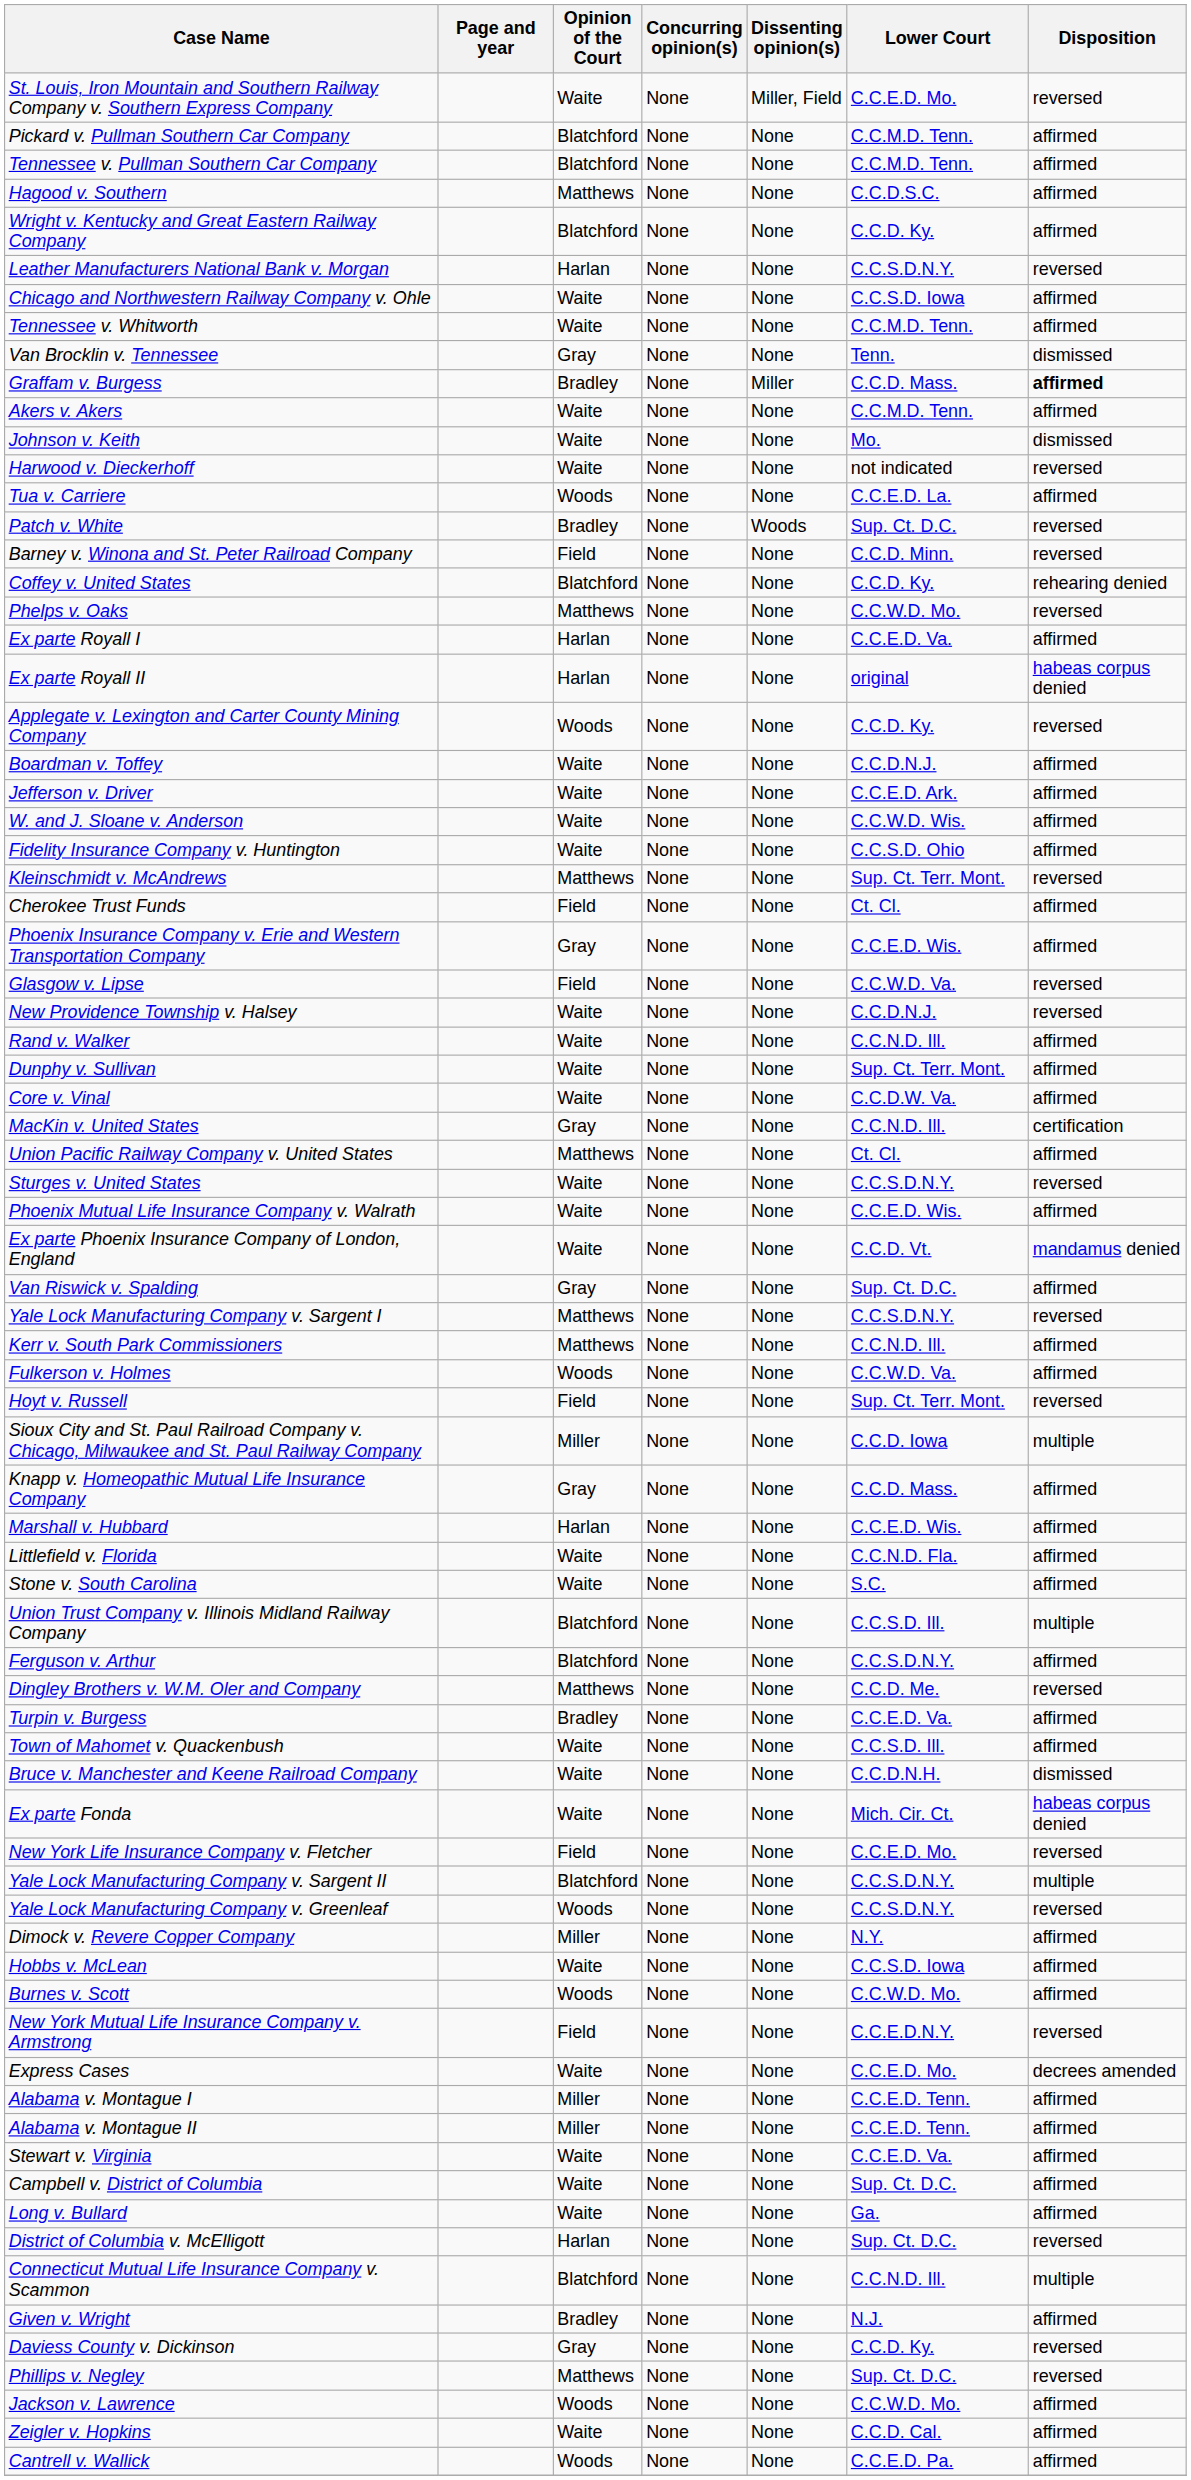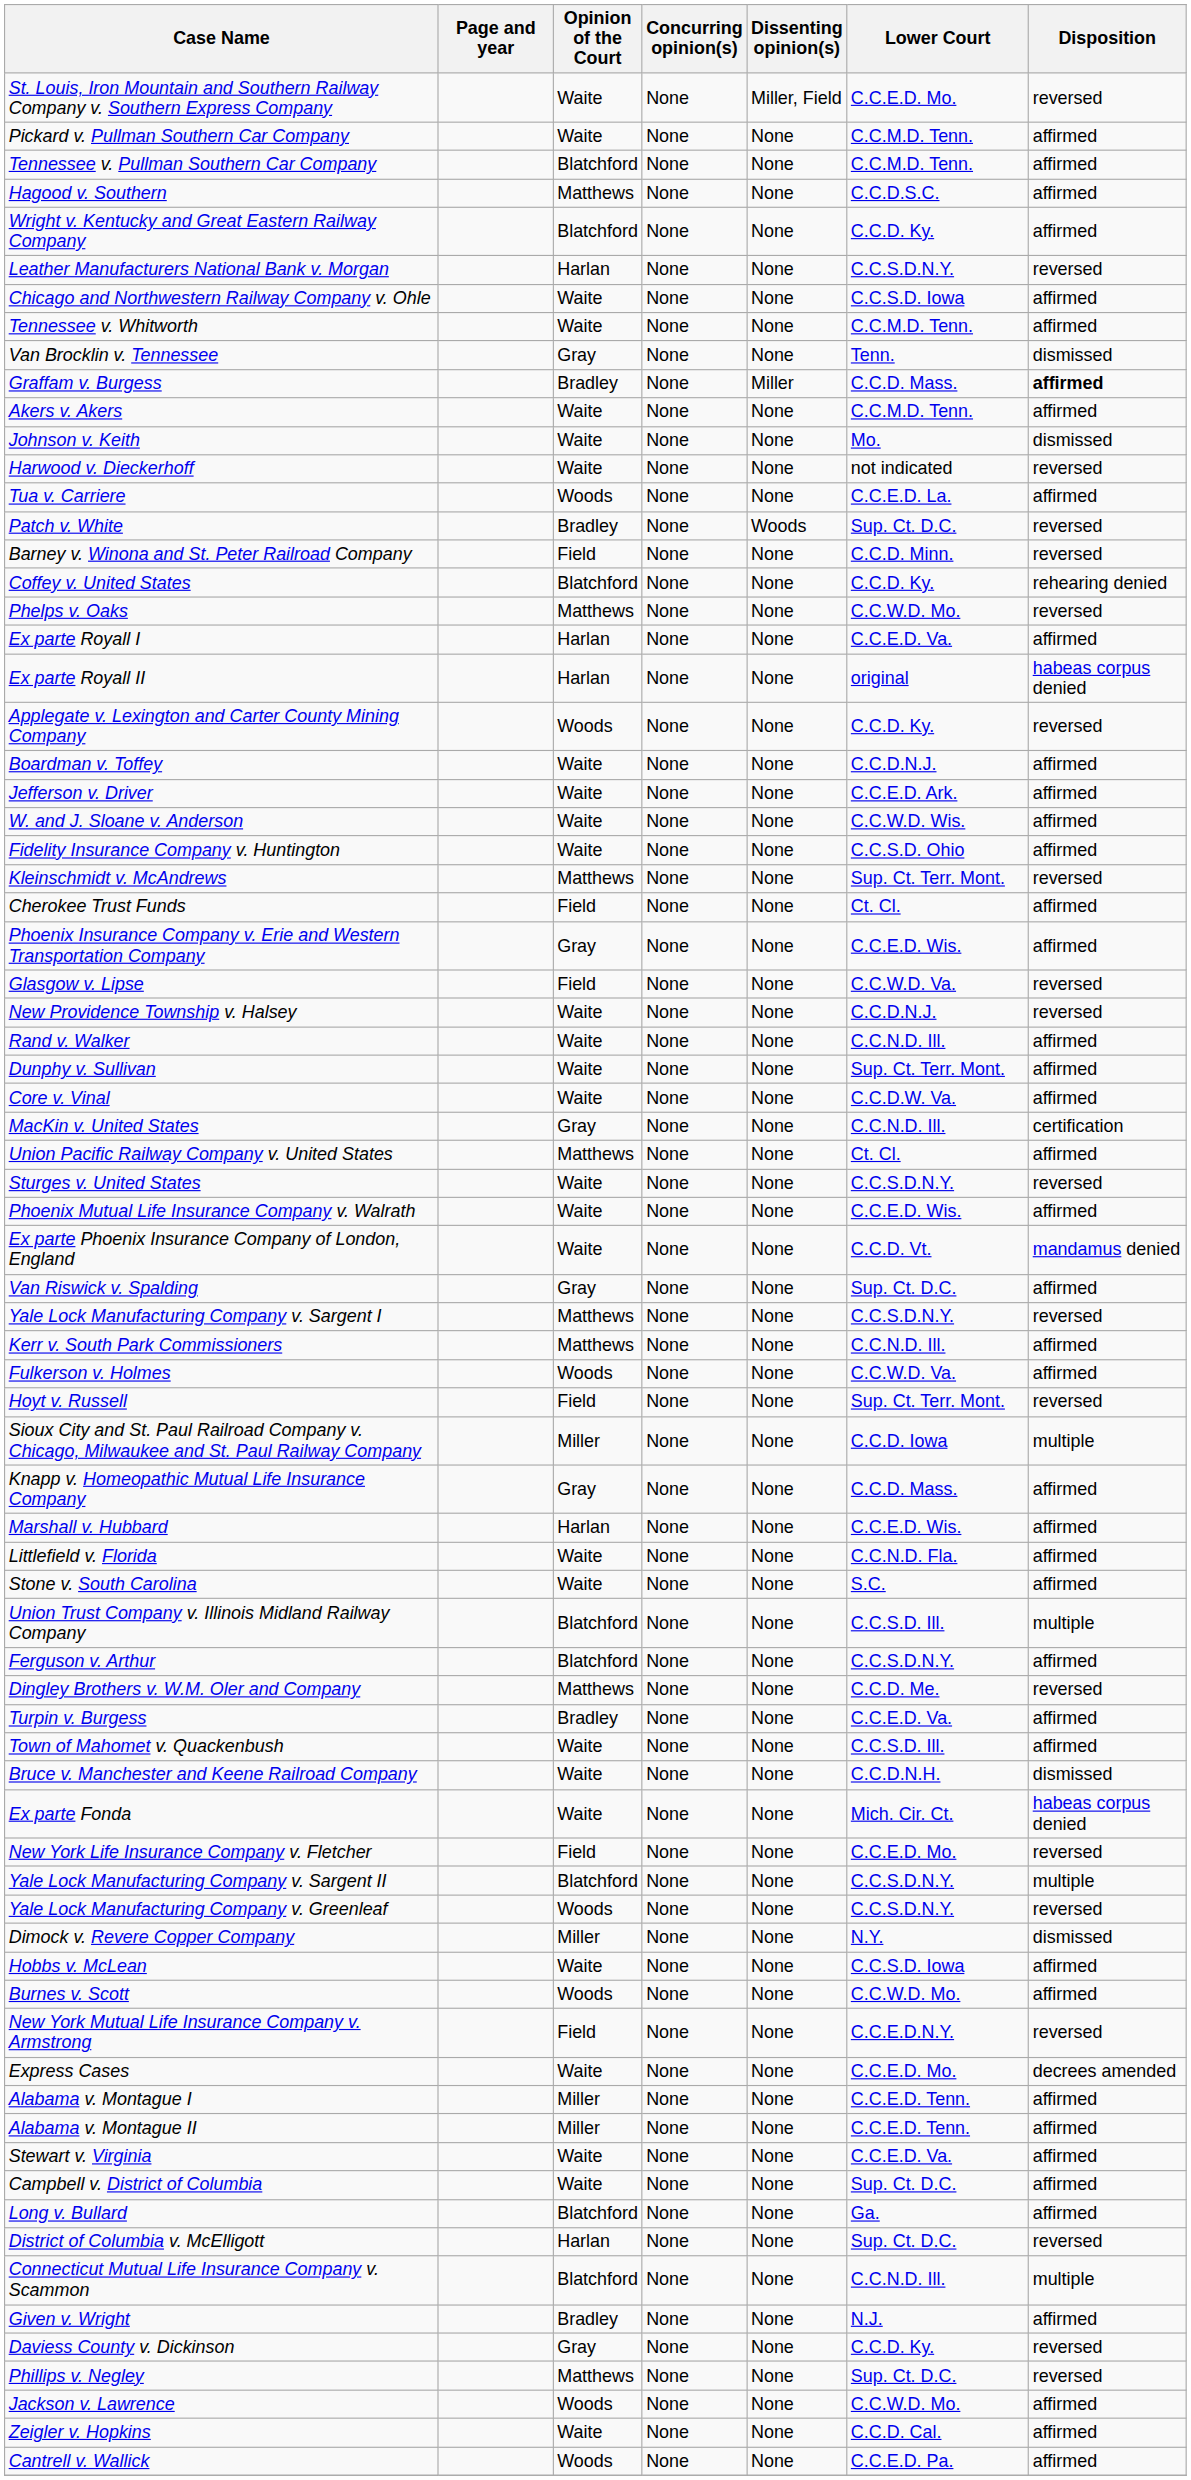Pickard v. Pullman Southern Car Company | Opinion of the Court: Blatchford -> Waite
Dimock v. Revere Copper Company | Disposition: affirmed -> dismissed
Long v. Bullard | Opinion of the Court: Waite -> Blatchford
